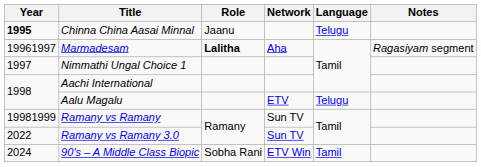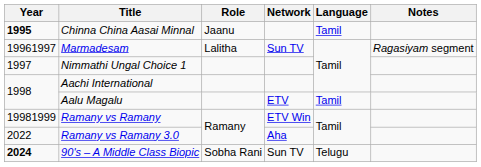Chinna China Aasai Minnal | Language: Telugu -> Tamil
Marmadesam | Role: bold -> normal
Marmadesam | Network: Aha -> Sun TV
Aalu Magalu | Language: Telugu -> Tamil
Ramany vs Ramany | Network: Sun TV -> ETV Win
Ramany vs Ramany 3.0 | Network: Sun TV -> Aha
90's – A Middle Class Biopic | Year: normal -> bold
90's – A Middle Class Biopic | Network: ETV Win -> Sun TV
90's – A Middle Class Biopic | Language: Tamil -> Telugu
